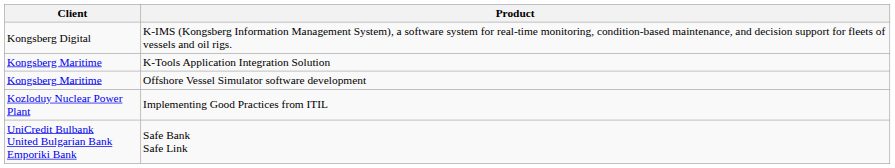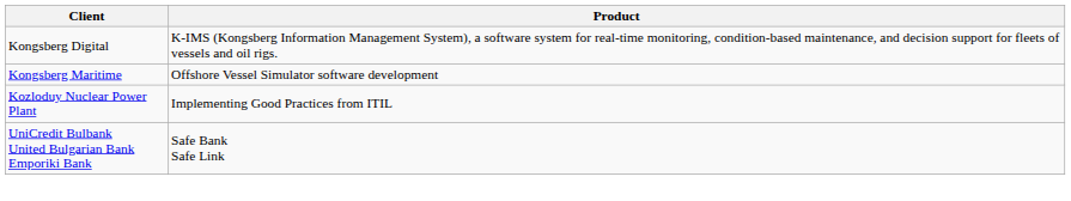- row: Kongsberg Maritime | K-Tools Application Integration Solution
